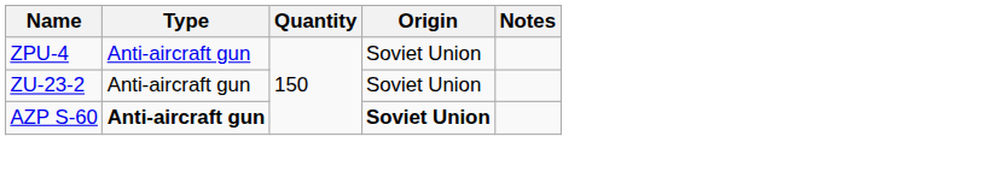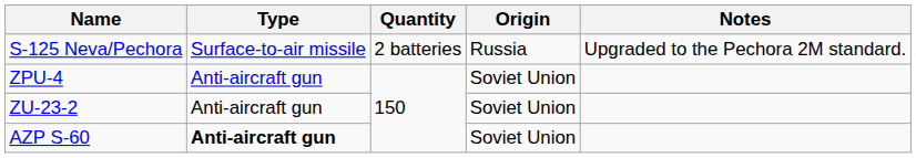+ row: S-125 Neva/Pechora | Surface-to-air missile | 2 batteries | Russia | Upgraded to the Pechora 2M standard.
AZP S-60 | Origin: bold -> normal
